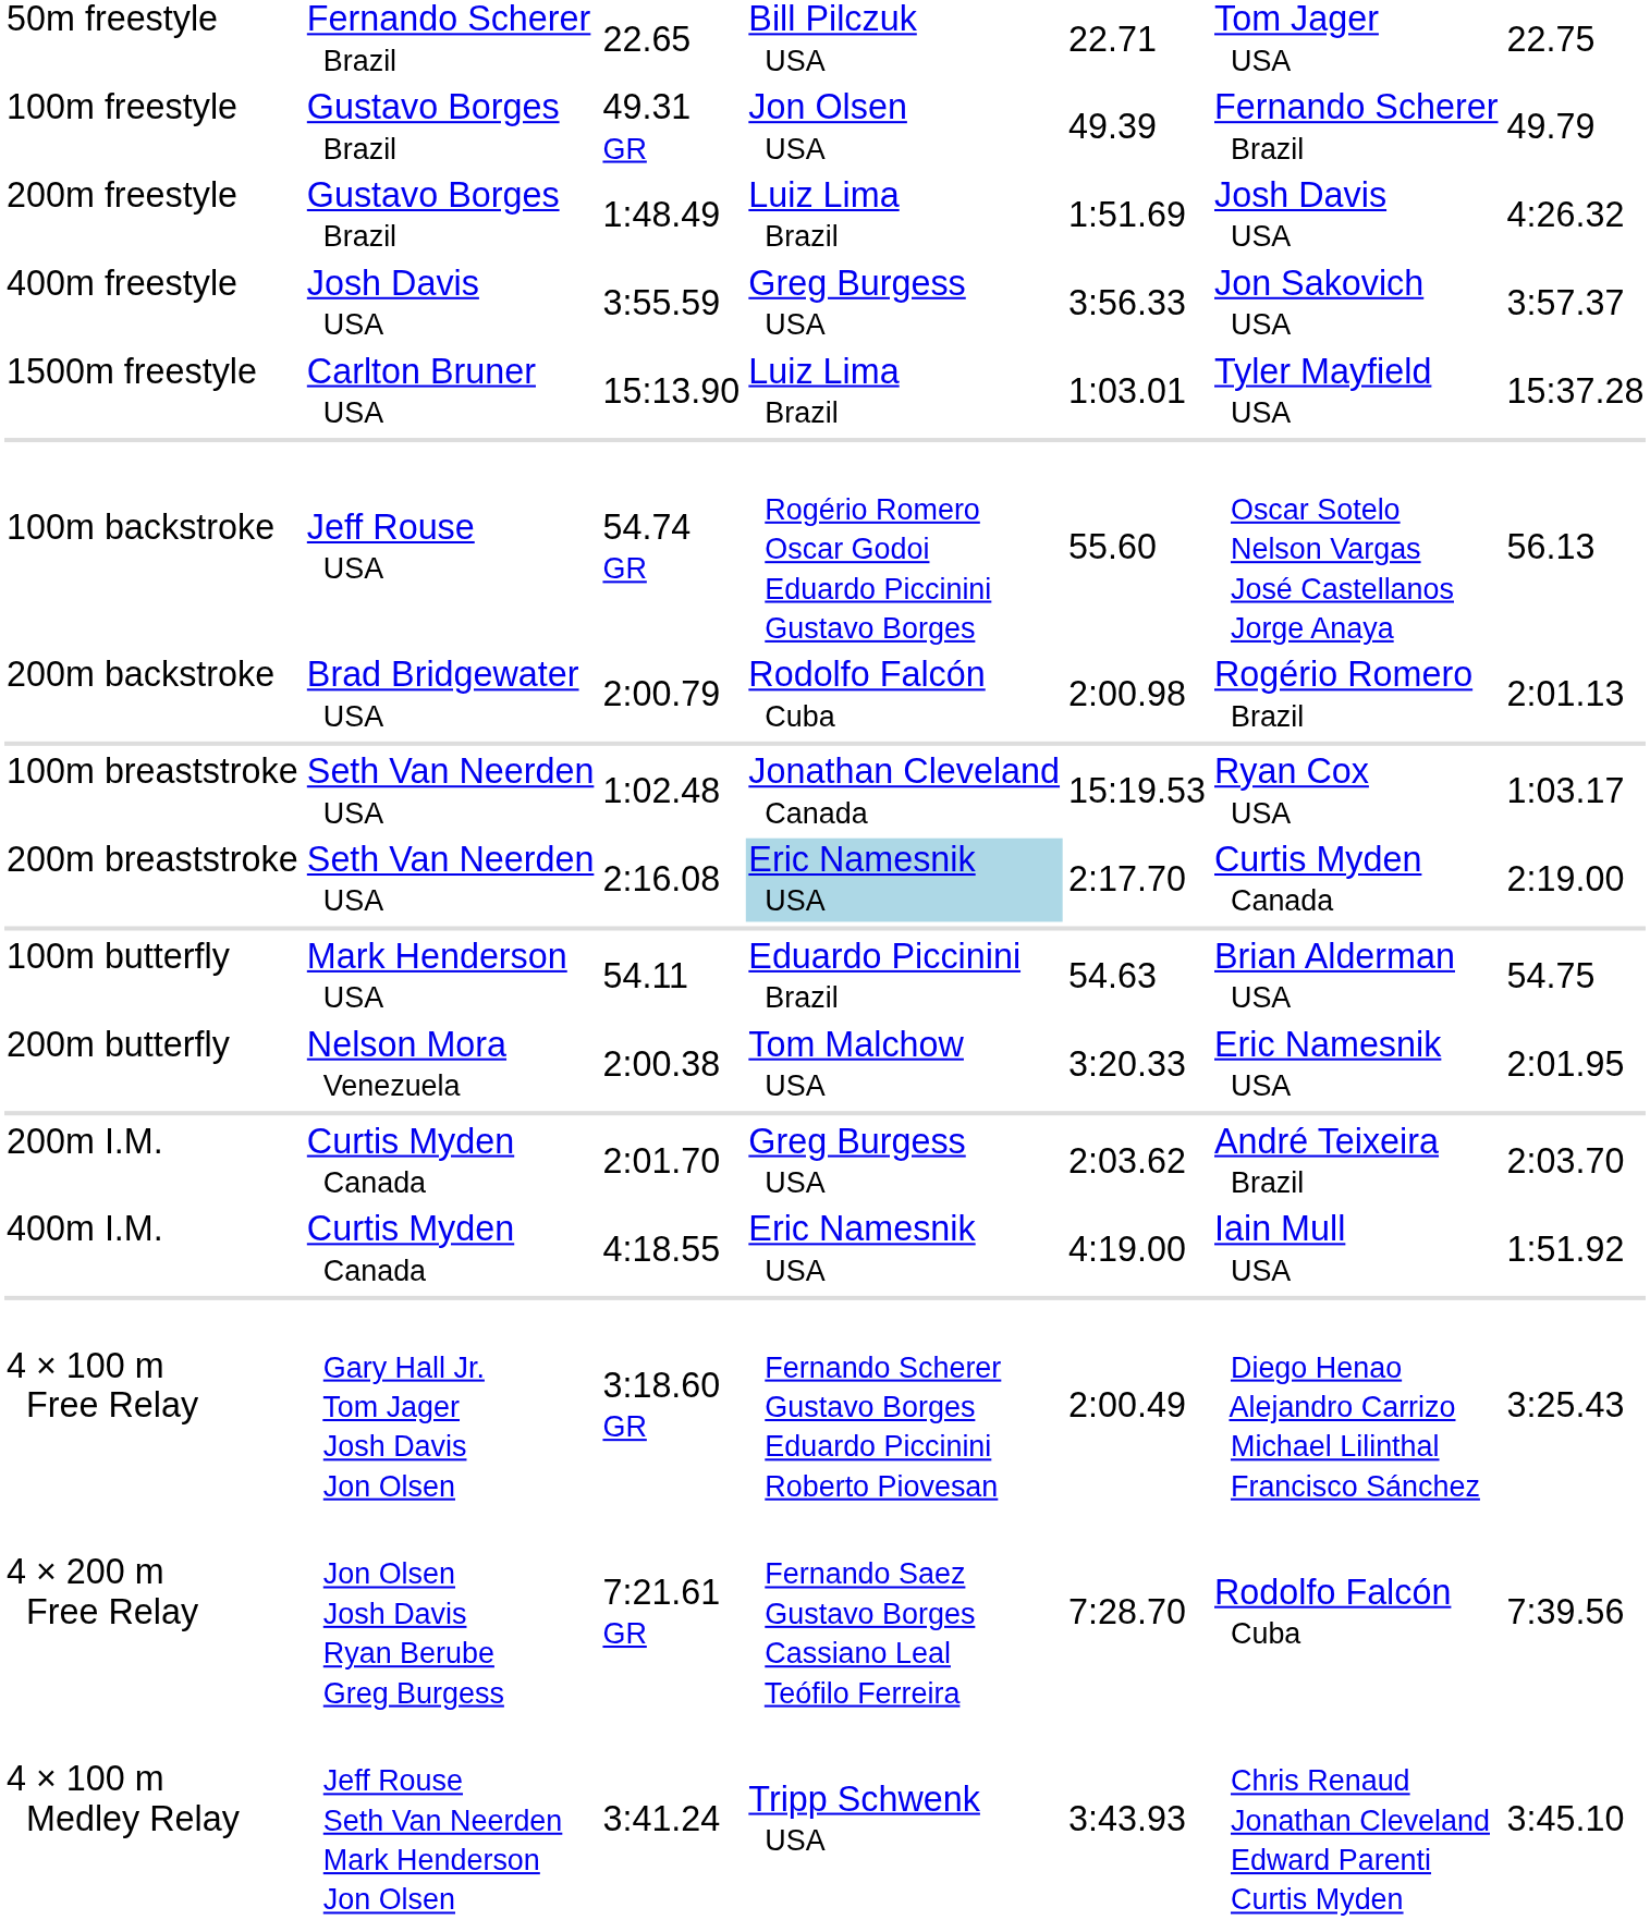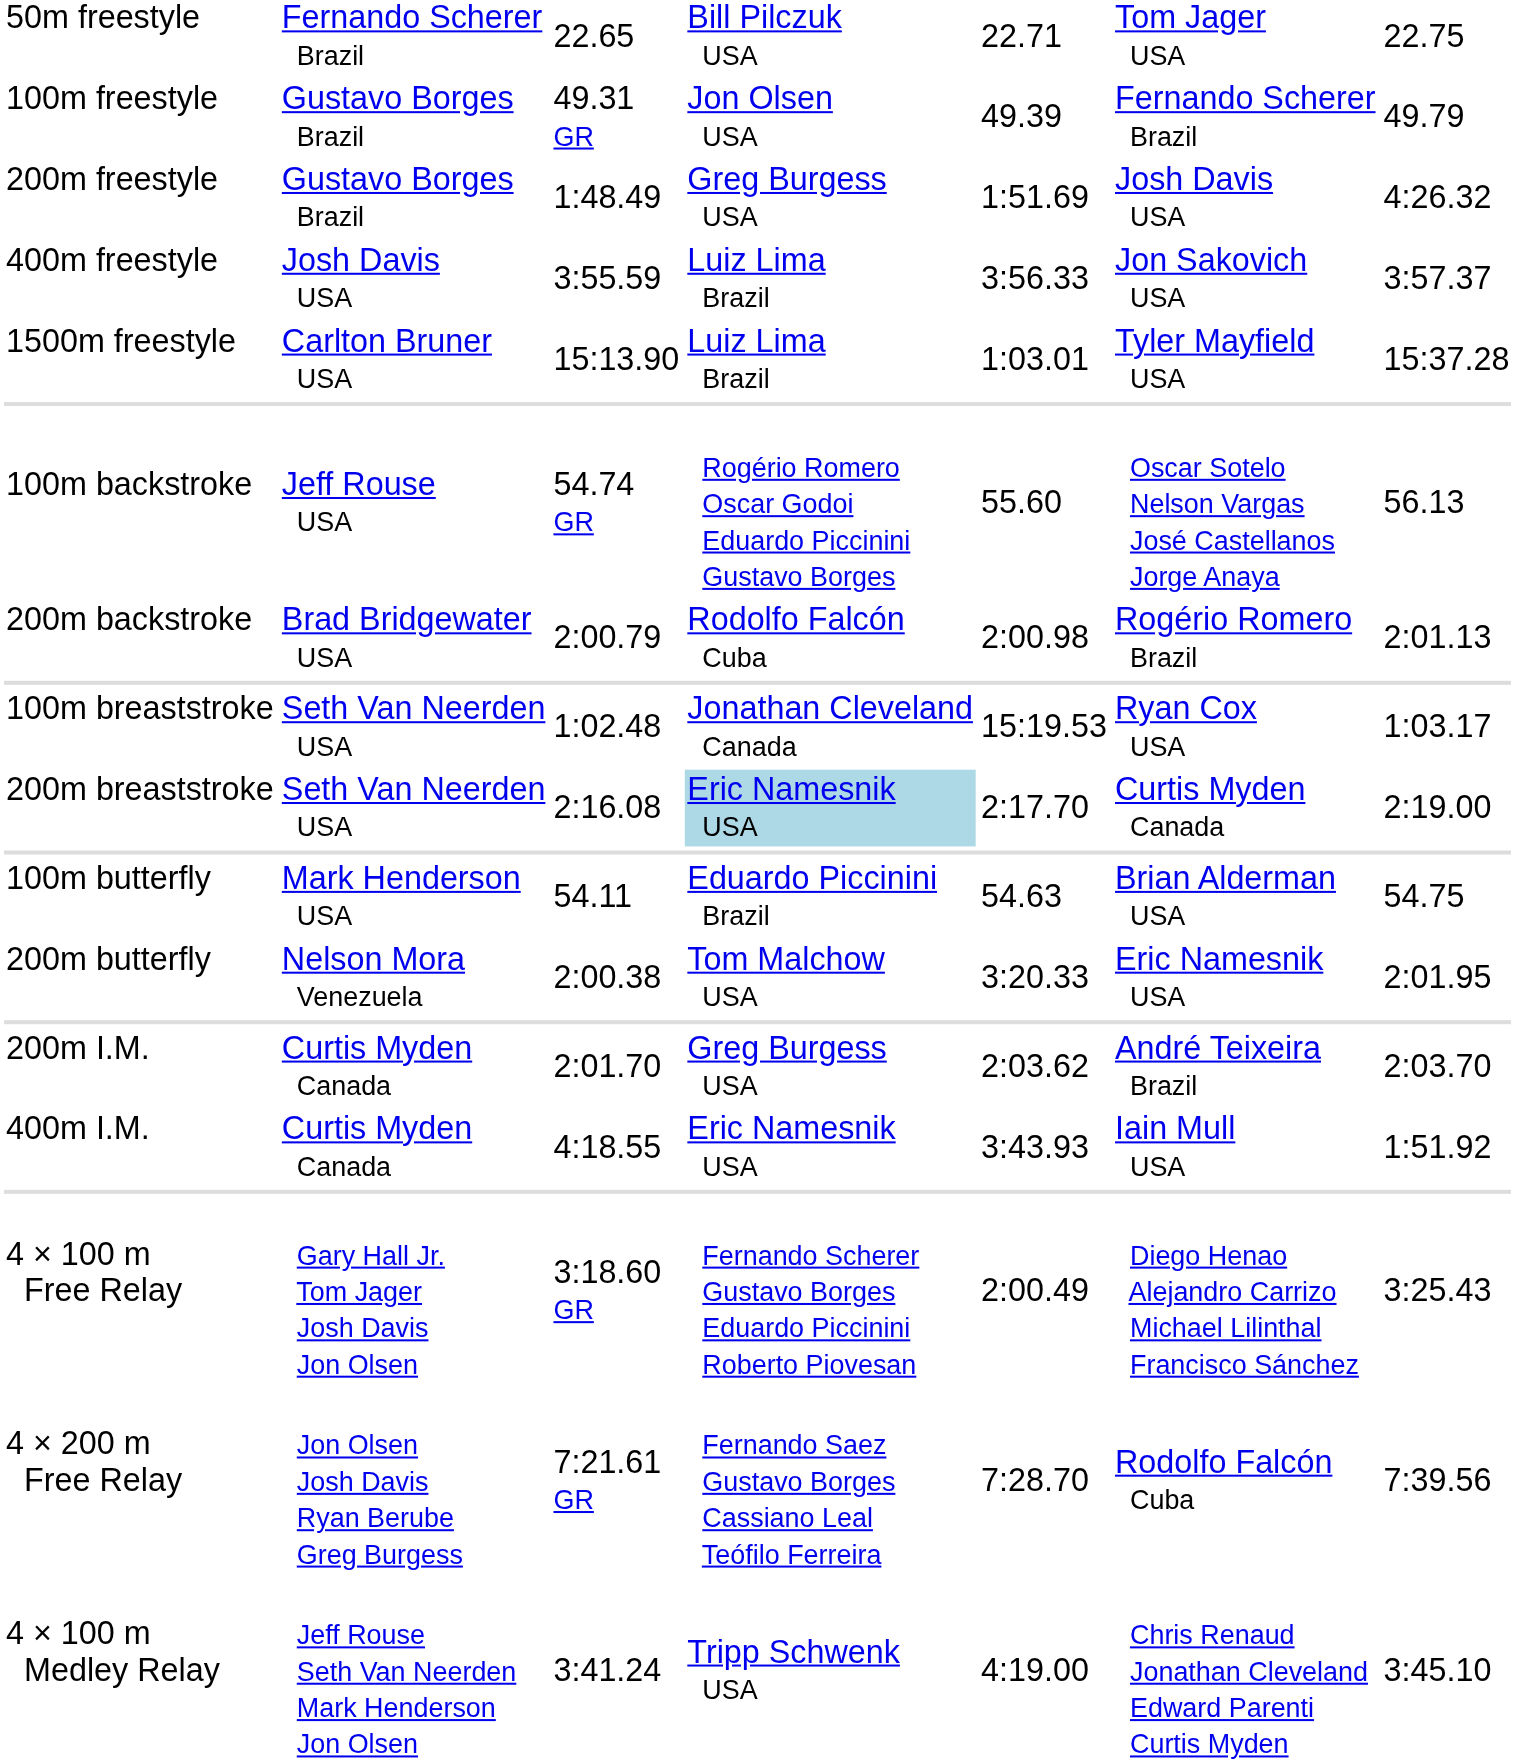200m freestyle | column 4: Luiz Lima Brazil -> Greg Burgess USA
400m freestyle | column 4: Greg Burgess USA -> Luiz Lima Brazil
400m I.M. | column 5: 4:19.00 -> 3:43.93
4 × 100 m Medley Relay | column 5: 3:43.93 -> 4:19.00
